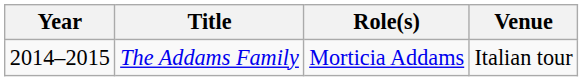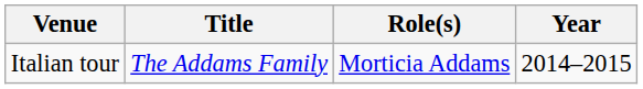columns swapped: Year <-> Venue
